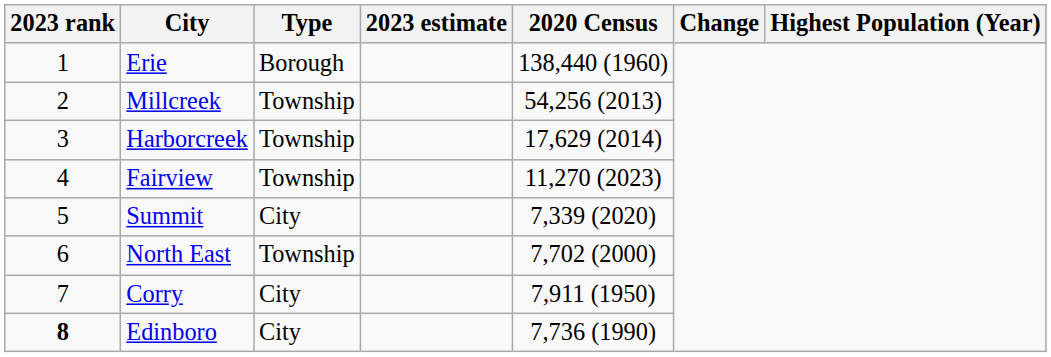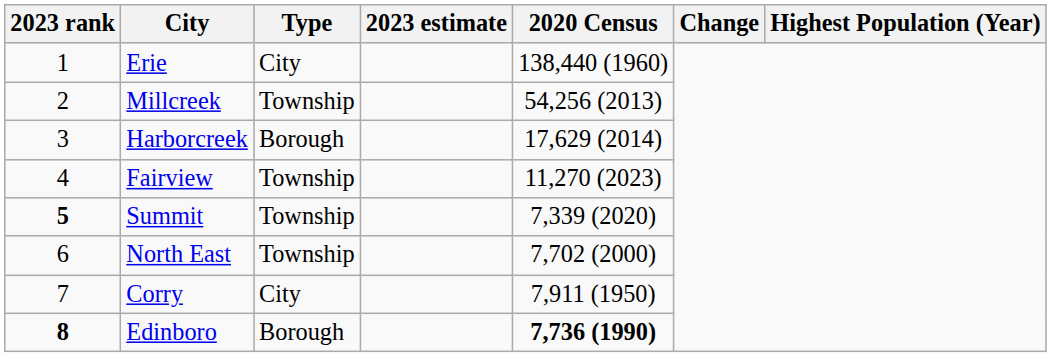Erie | Type: Borough -> City
Harborcreek | Type: Township -> Borough
Summit | 2023 rank: normal -> bold
Summit | Type: City -> Township
Edinboro | Type: City -> Borough
Edinboro | 2020 Census: normal -> bold
